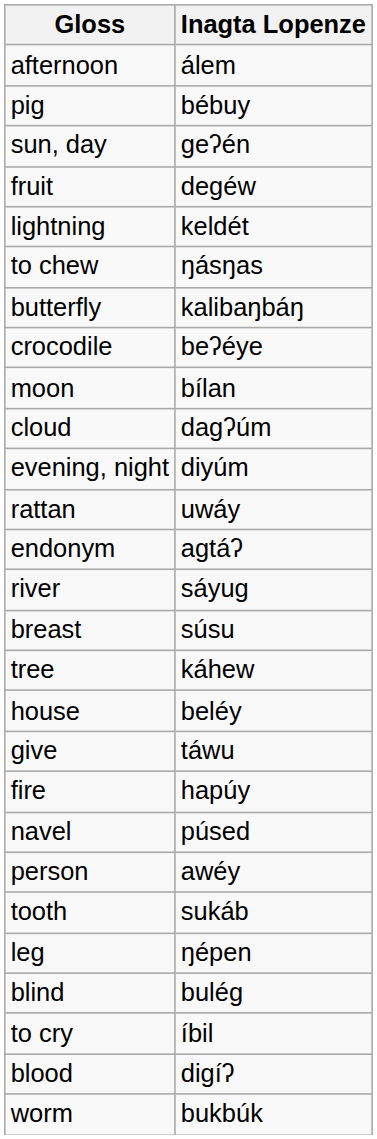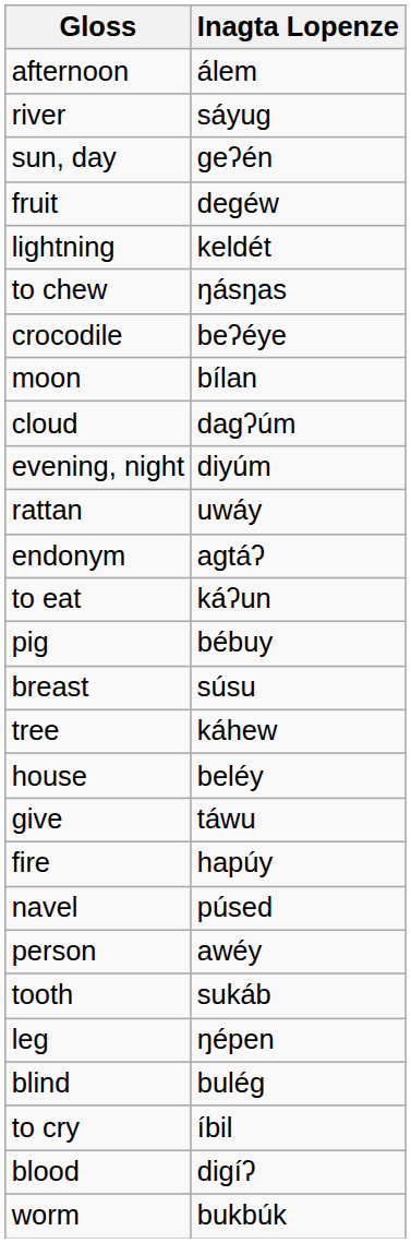rows swapped: pig <-> river
- row: butterfly | kalibaŋbáŋ
+ row: to eat | káʔun
